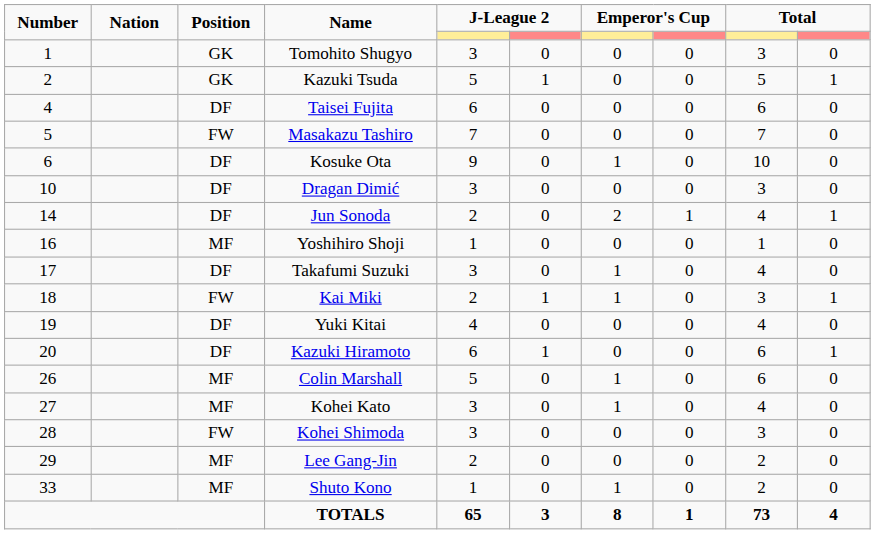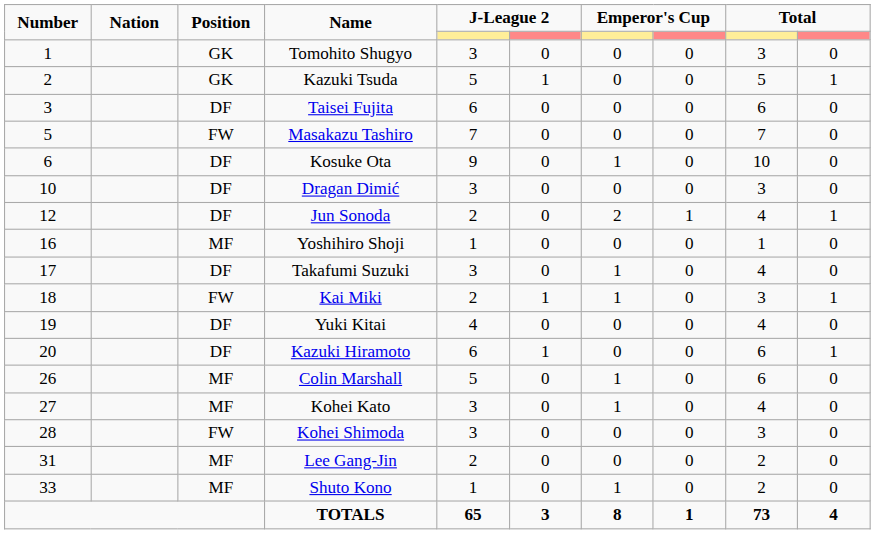Taisei Fujita | Number: 4 -> 3
Jun Sonoda | Number: 14 -> 12
Lee Gang-Jin | Number: 29 -> 31
